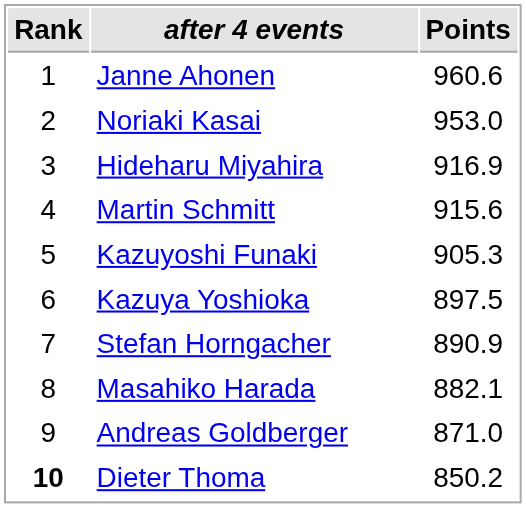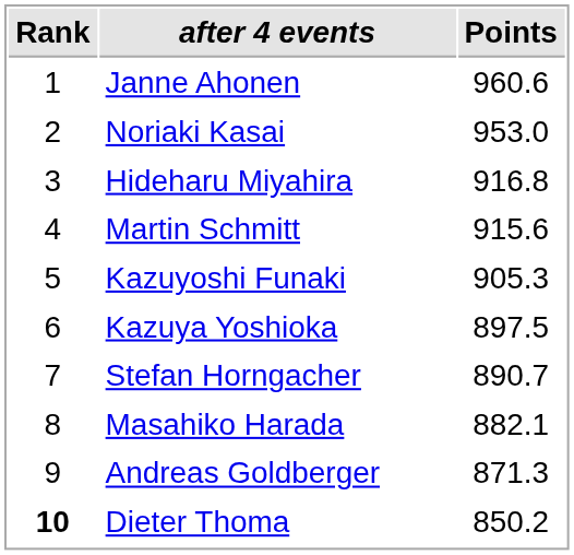Hideharu Miyahira | Points: 916.9 -> 916.8
Stefan Horngacher | Points: 890.9 -> 890.7
Andreas Goldberger | Points: 871.0 -> 871.3
